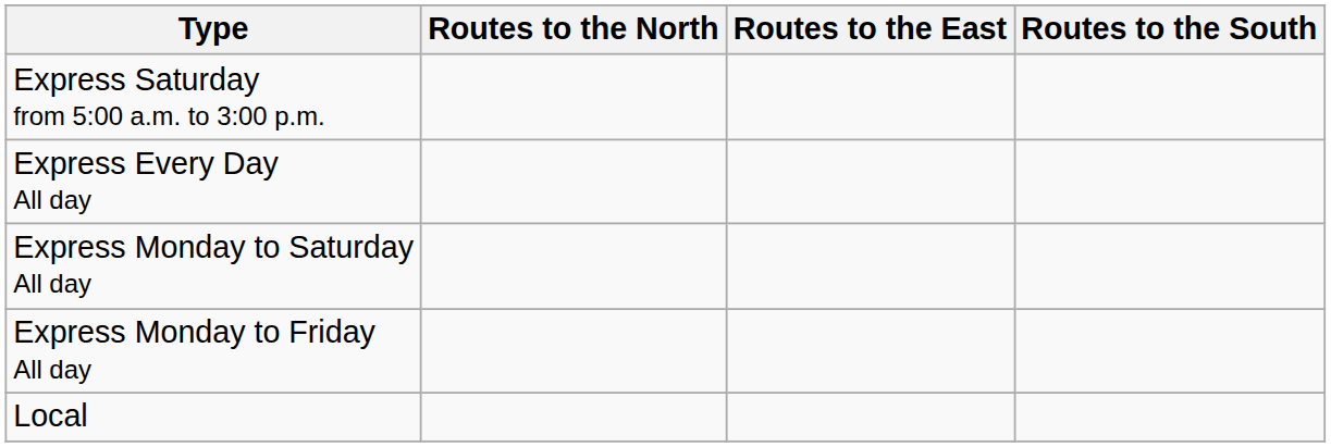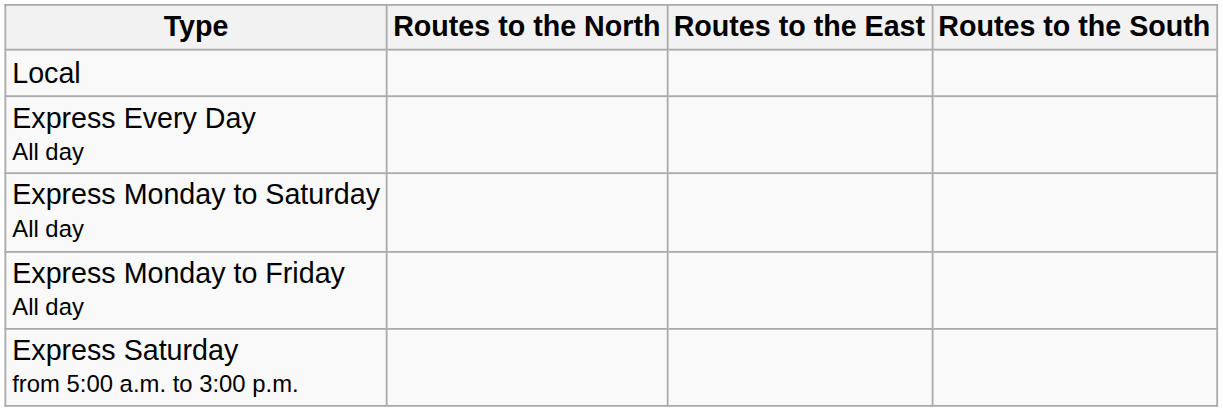rows swapped: Local <-> Express Saturday from 5:00 a.m. to 3:00 p.m.
